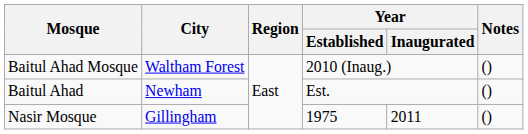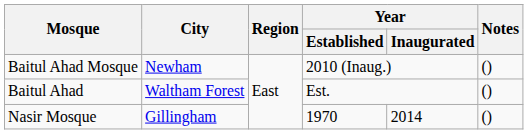Baitul Ahad Mosque | City: Waltham Forest -> Newham
Baitul Ahad | City: Newham -> Waltham Forest
Nasir Mosque | Year / Established: 1975 -> 1970
Nasir Mosque | Year / Inaugurated: 2011 -> 2014
